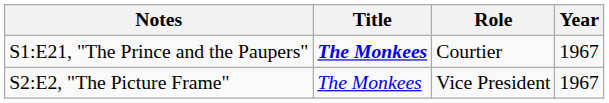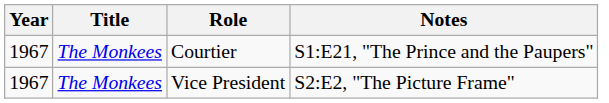columns swapped: Year <-> Notes
Courtier | Title: bold -> normal
